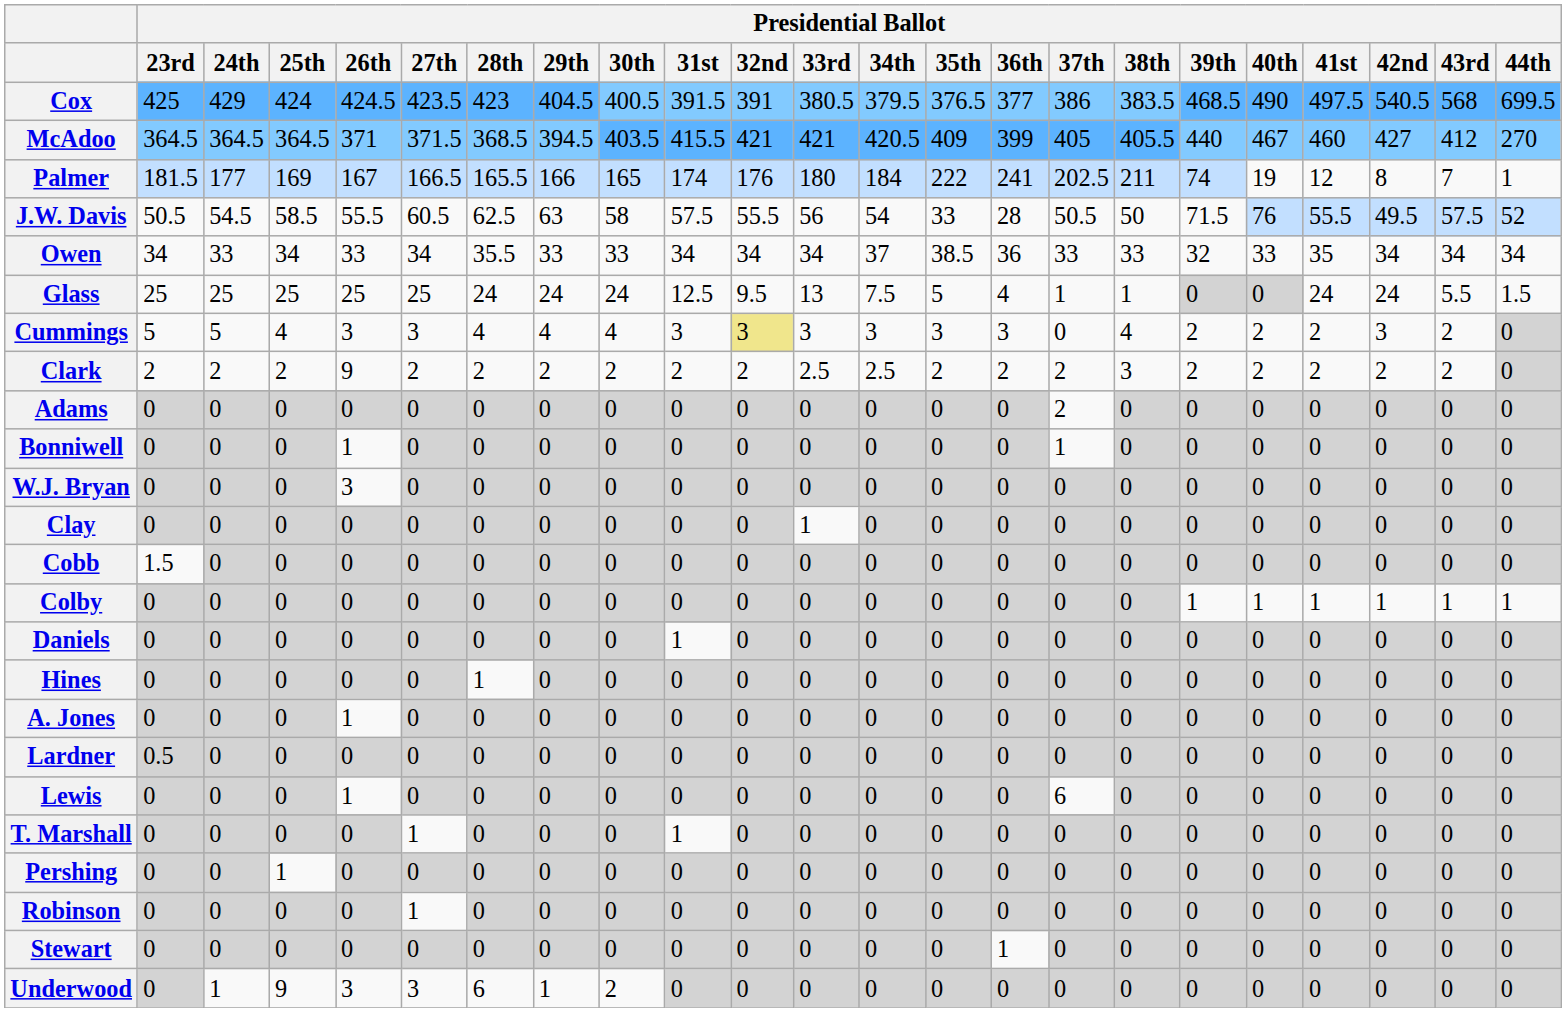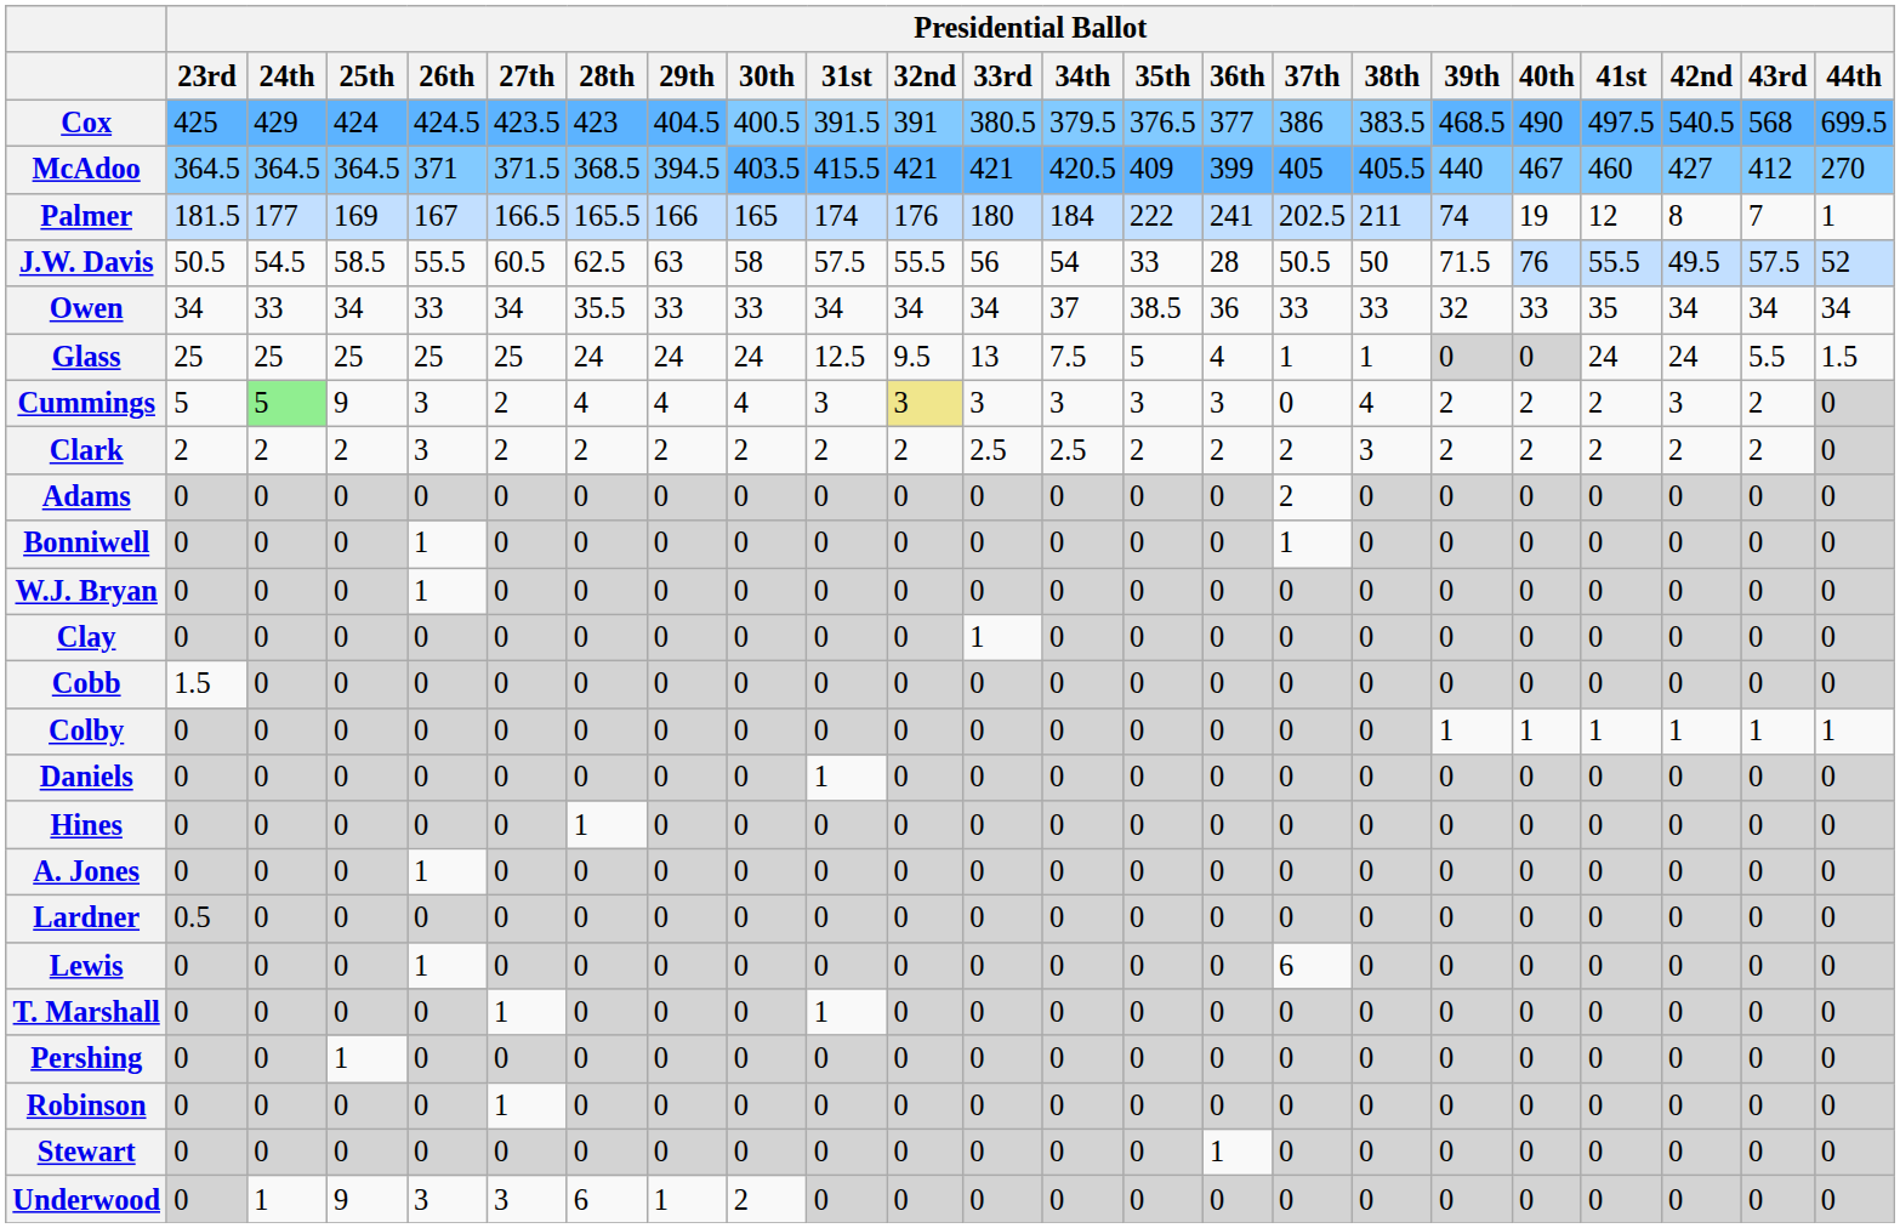Cummings | Presidential Ballot / 24th: no background -> lightgreen background
Cummings | Presidential Ballot / 25th: 4 -> 9
Cummings | Presidential Ballot / 27th: 3 -> 2
Clark | Presidential Ballot / 26th: 9 -> 3
W.J. Bryan | Presidential Ballot / 26th: 3 -> 1
